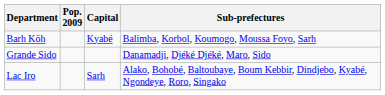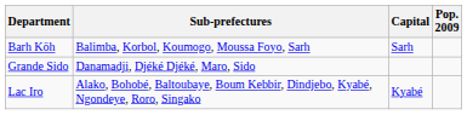columns swapped: Pop. 2009 <-> Sub-prefectures
Barh Köh | Capital: Kyabé -> Sarh
Lac Iro | Capital: Sarh -> Kyabé
